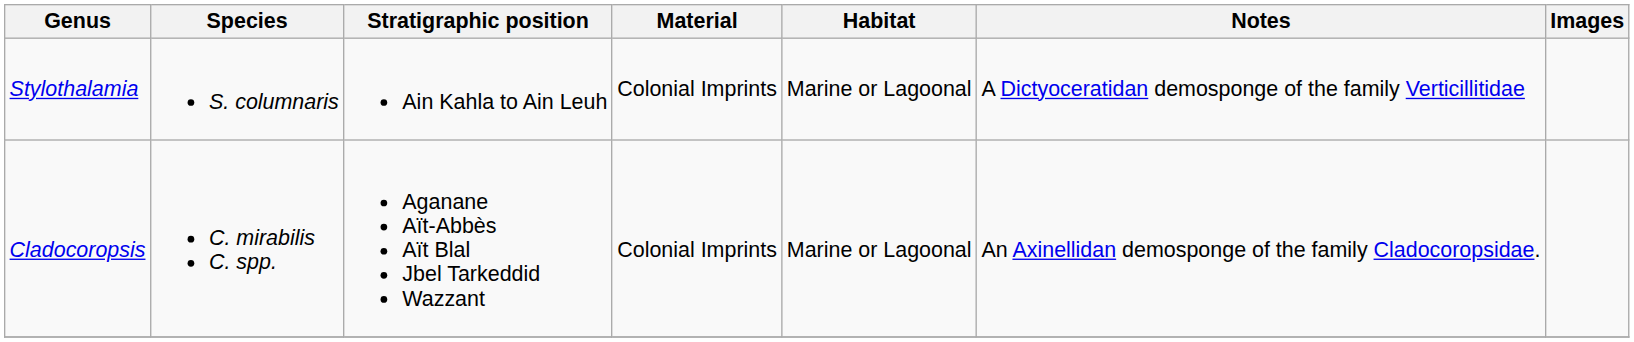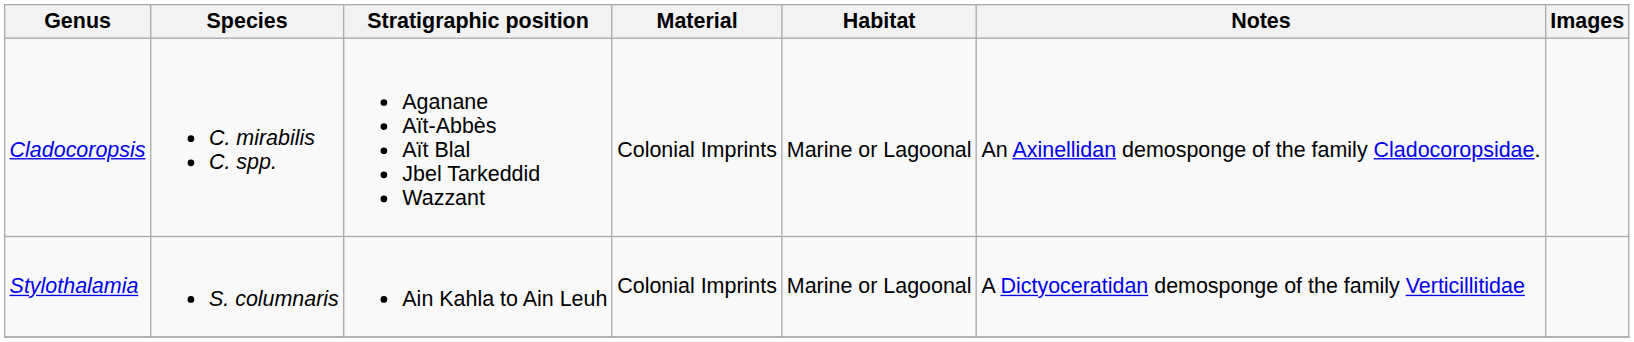rows swapped: Cladocoropsis <-> Stylothalamia
